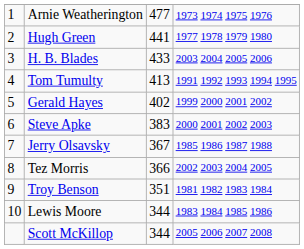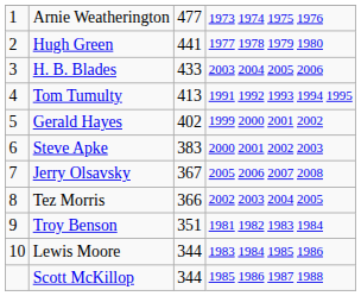Jerry Olsavsky | column 4: 1985 1986 1987 1988 -> 2005 2006 2007 2008
Scott McKillop | column 4: 2005 2006 2007 2008 -> 1985 1986 1987 1988
